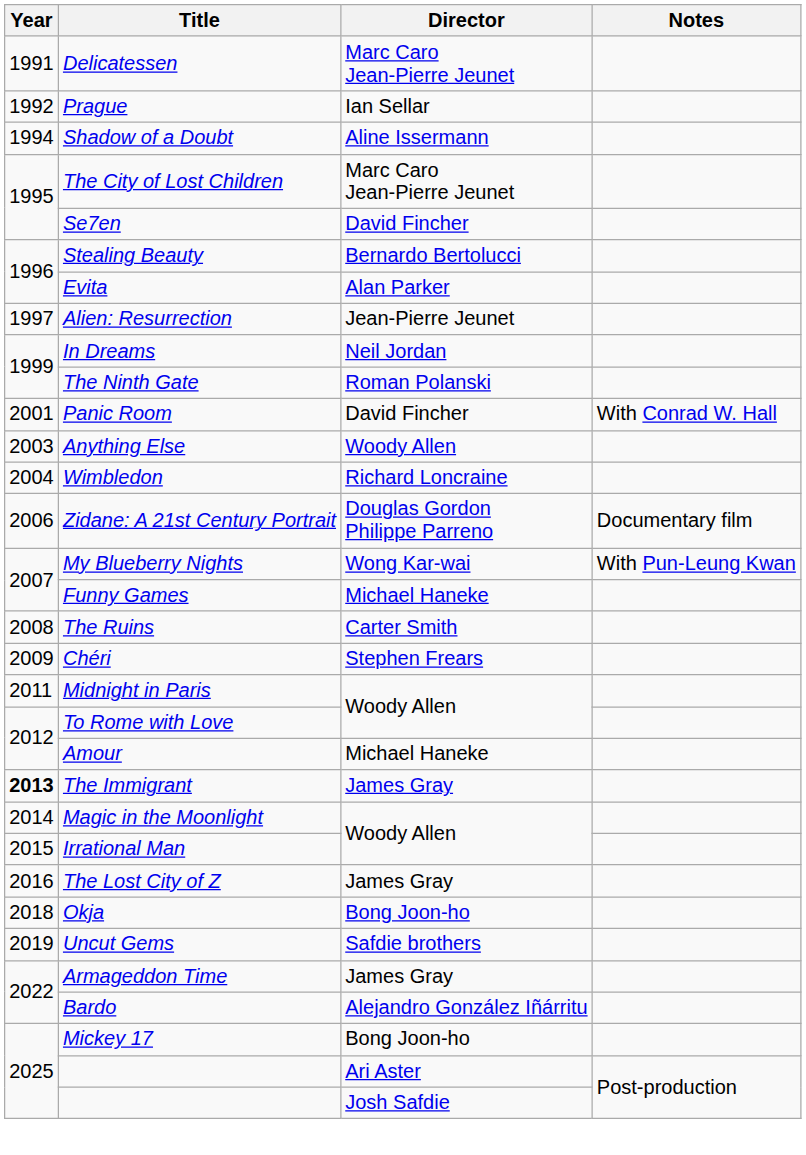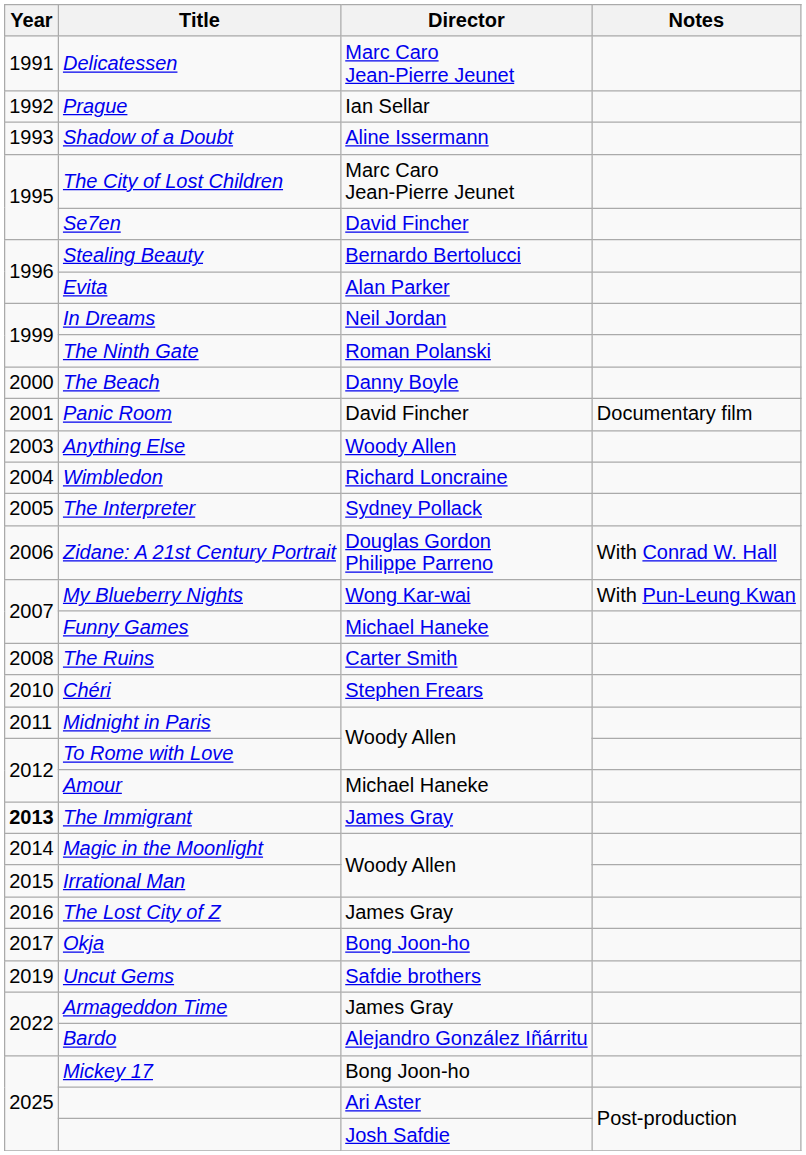Shadow of a Doubt | Year: 1994 -> 1993
- row: 1997 | Alien: Resurrection | Jean-Pierre Jeunet
+ row: 2000 | The Beach | Danny Boyle
Panic Room | Notes: With Conrad W. Hall -> Documentary film
+ row: 2005 | The Interpreter | Sydney Pollack
Zidane: A 21st Century Portrait | Notes: Documentary film -> With Conrad W. Hall
Chéri | Year: 2009 -> 2010
Okja | Year: 2018 -> 2017
